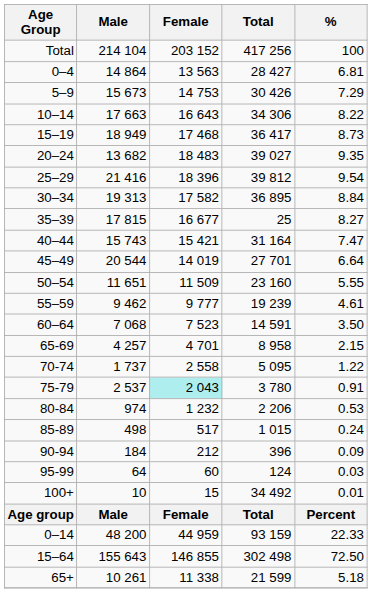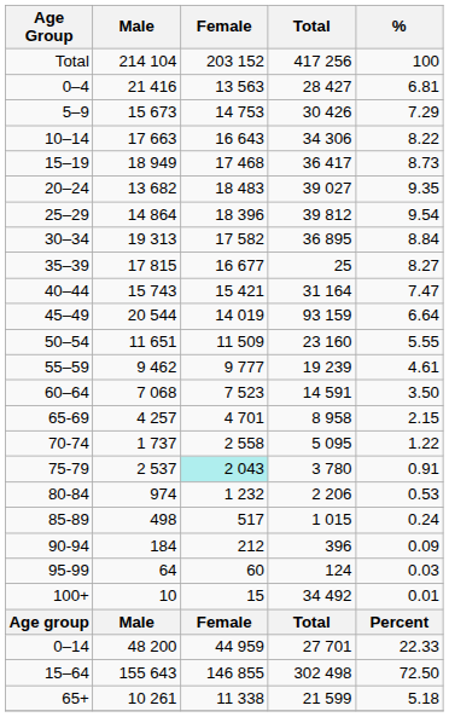0–4 | Male: 14 864 -> 21 416
25–29 | Male: 21 416 -> 14 864
45–49 | Total: 27 701 -> 93 159
0–14 | Total: 93 159 -> 27 701
